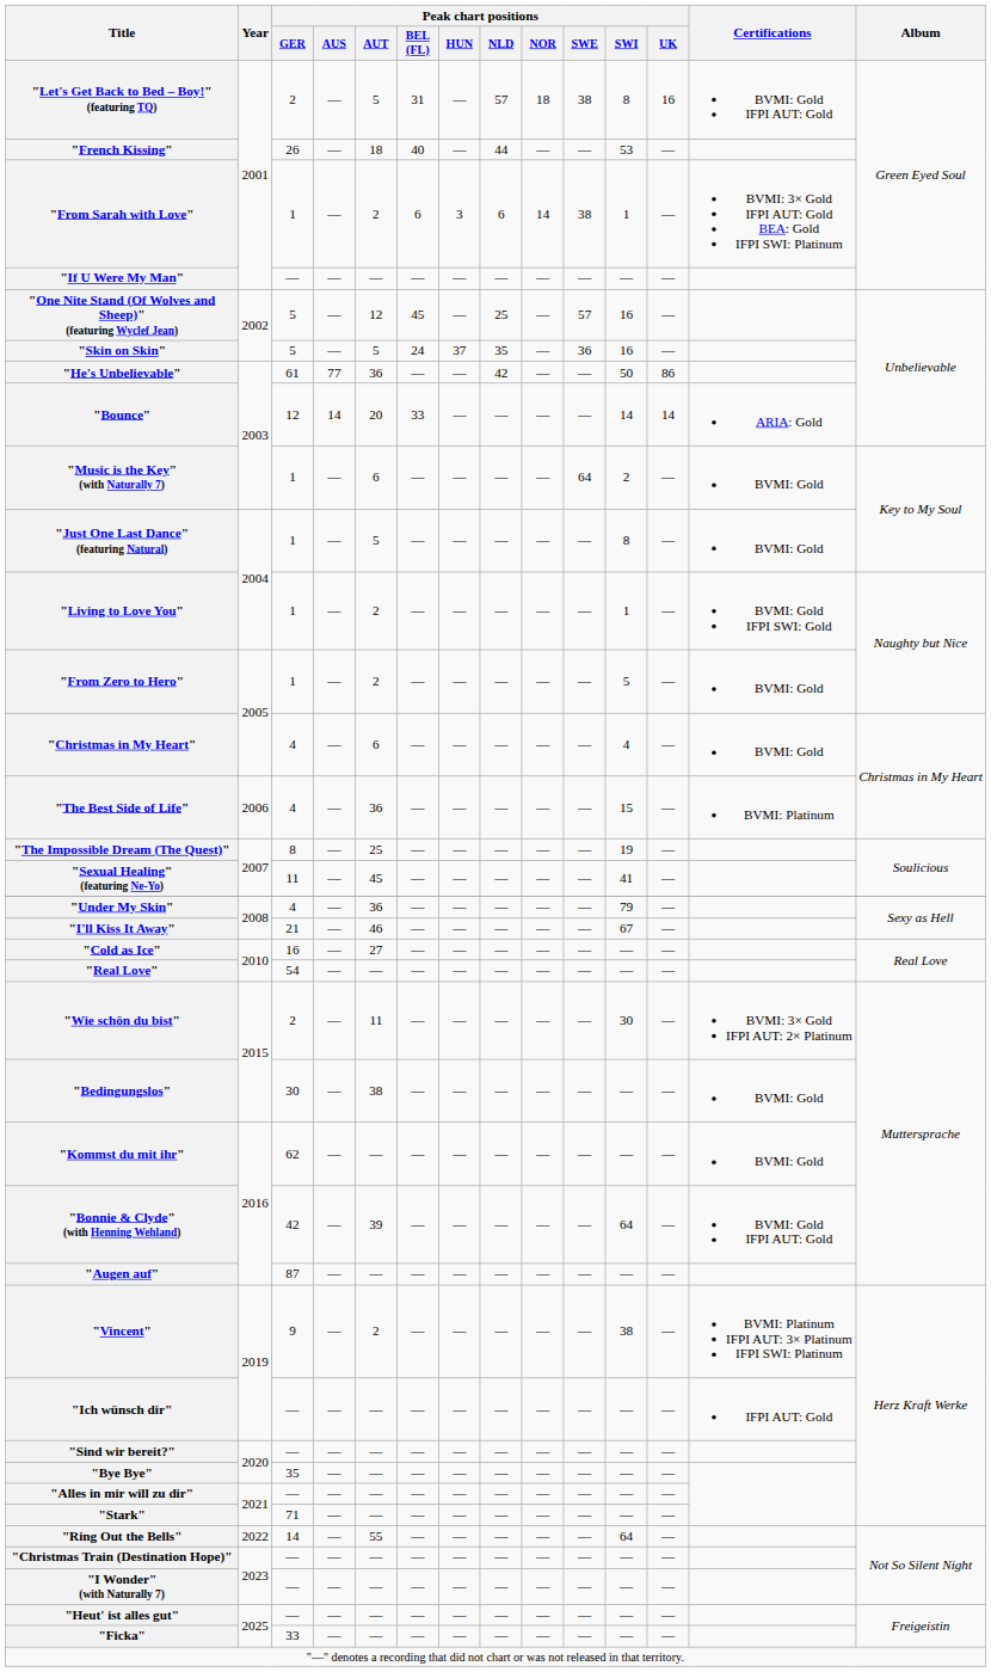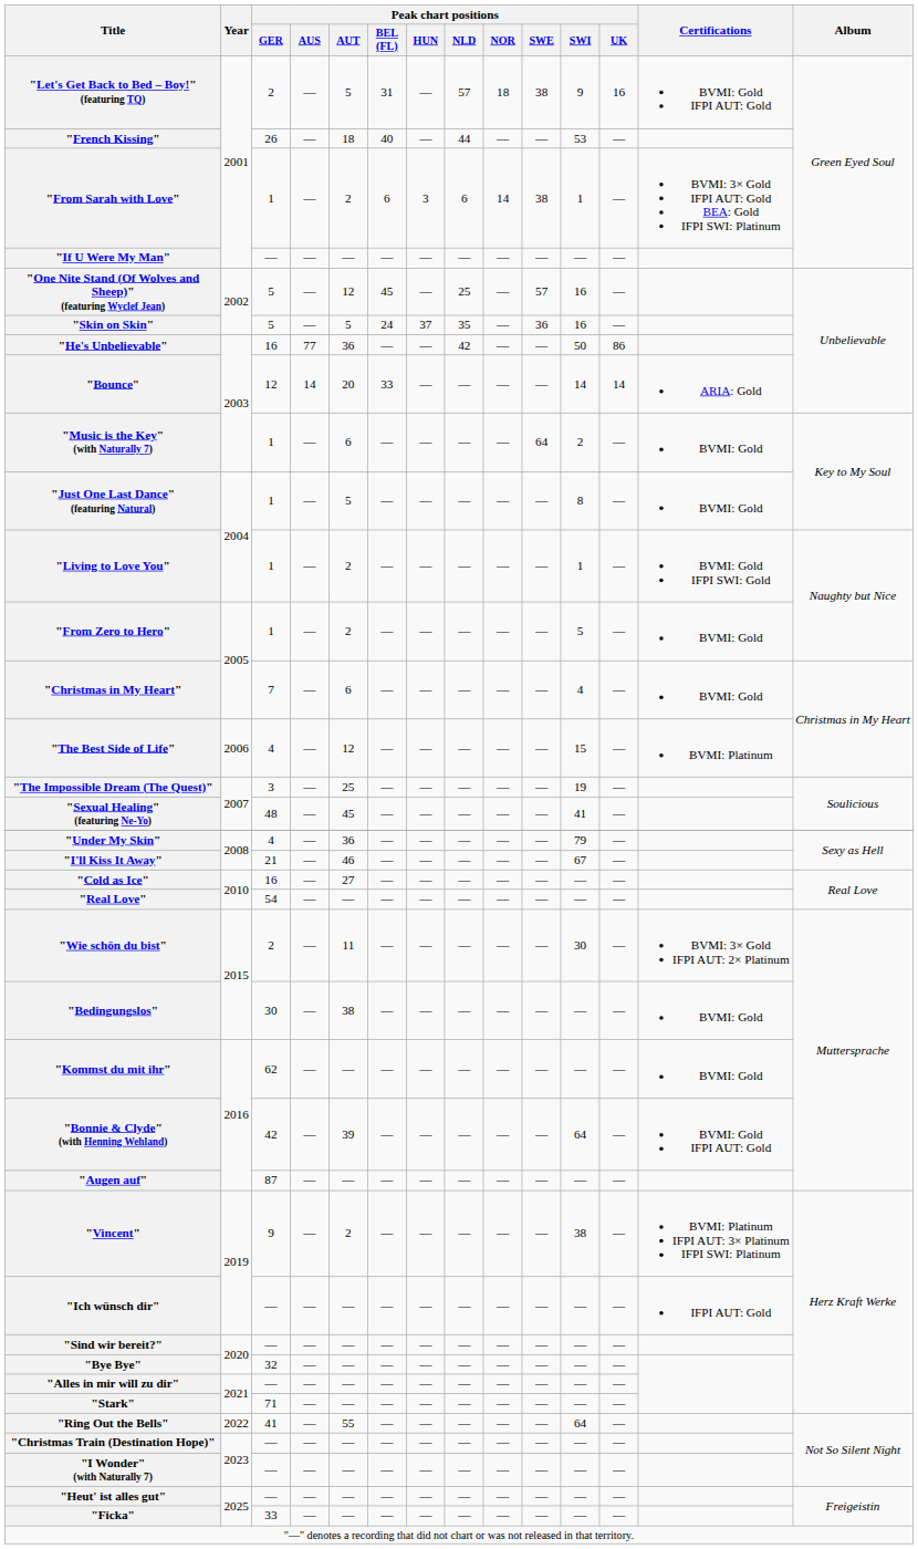"Let's Get Back to Bed – Boy!" (featuring TQ) | Peak chart positions / SWI: 8 -> 9
"He's Unbelievable" | Peak chart positions / GER: 61 -> 16
"Christmas in My Heart" | Peak chart positions / GER: 4 -> 7
"The Best Side of Life" | Peak chart positions / AUT: 36 -> 12
"The Impossible Dream (The Quest)" | Peak chart positions / GER: 8 -> 3
"Sexual Healing" (featuring Ne-Yo) | Peak chart positions / GER: 11 -> 48
"Bye Bye" | Peak chart positions / GER: 35 -> 32
"Ring Out the Bells" | Peak chart positions / GER: 14 -> 41
